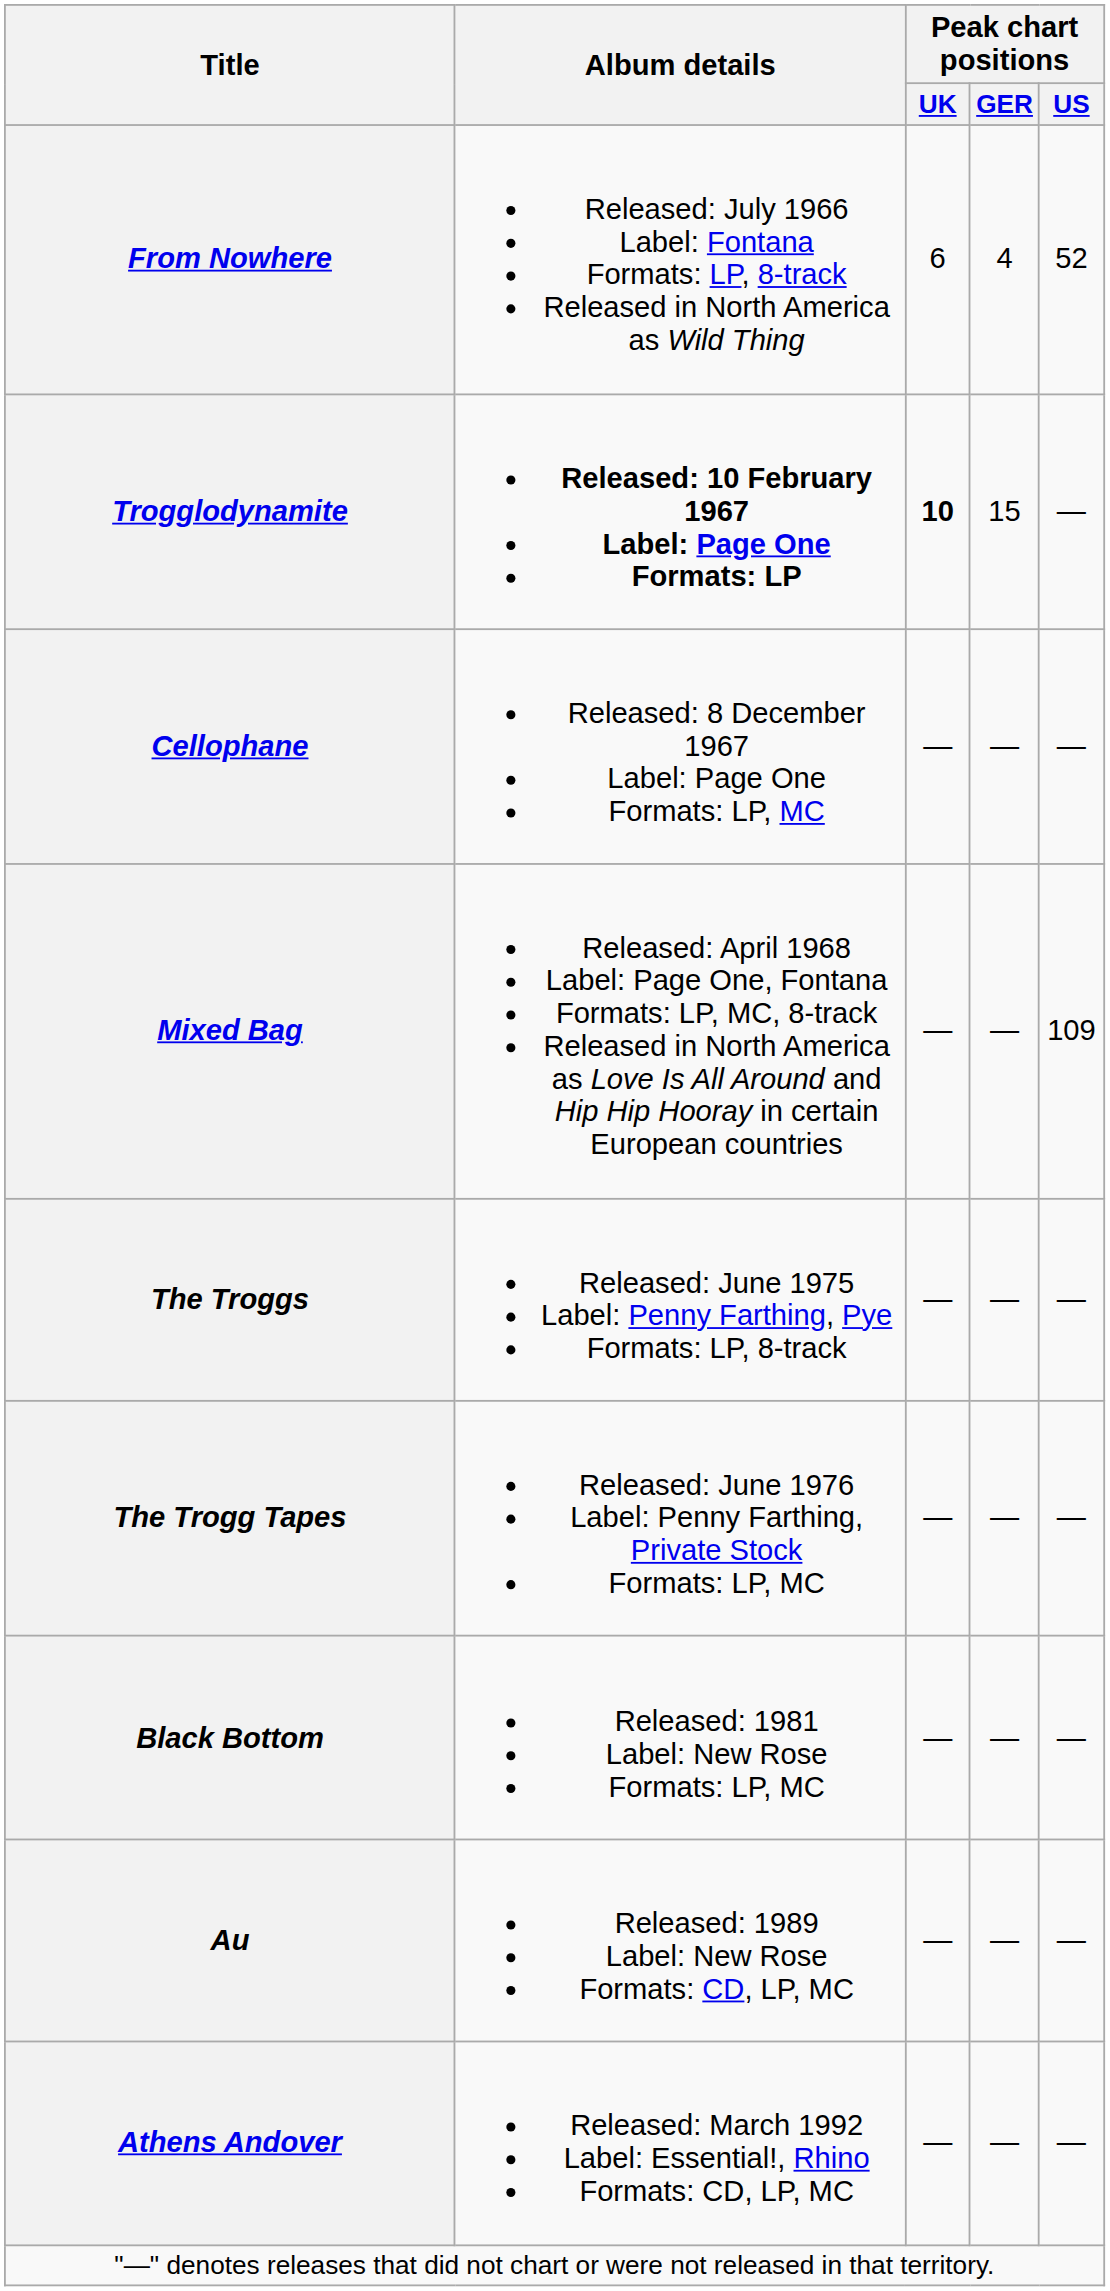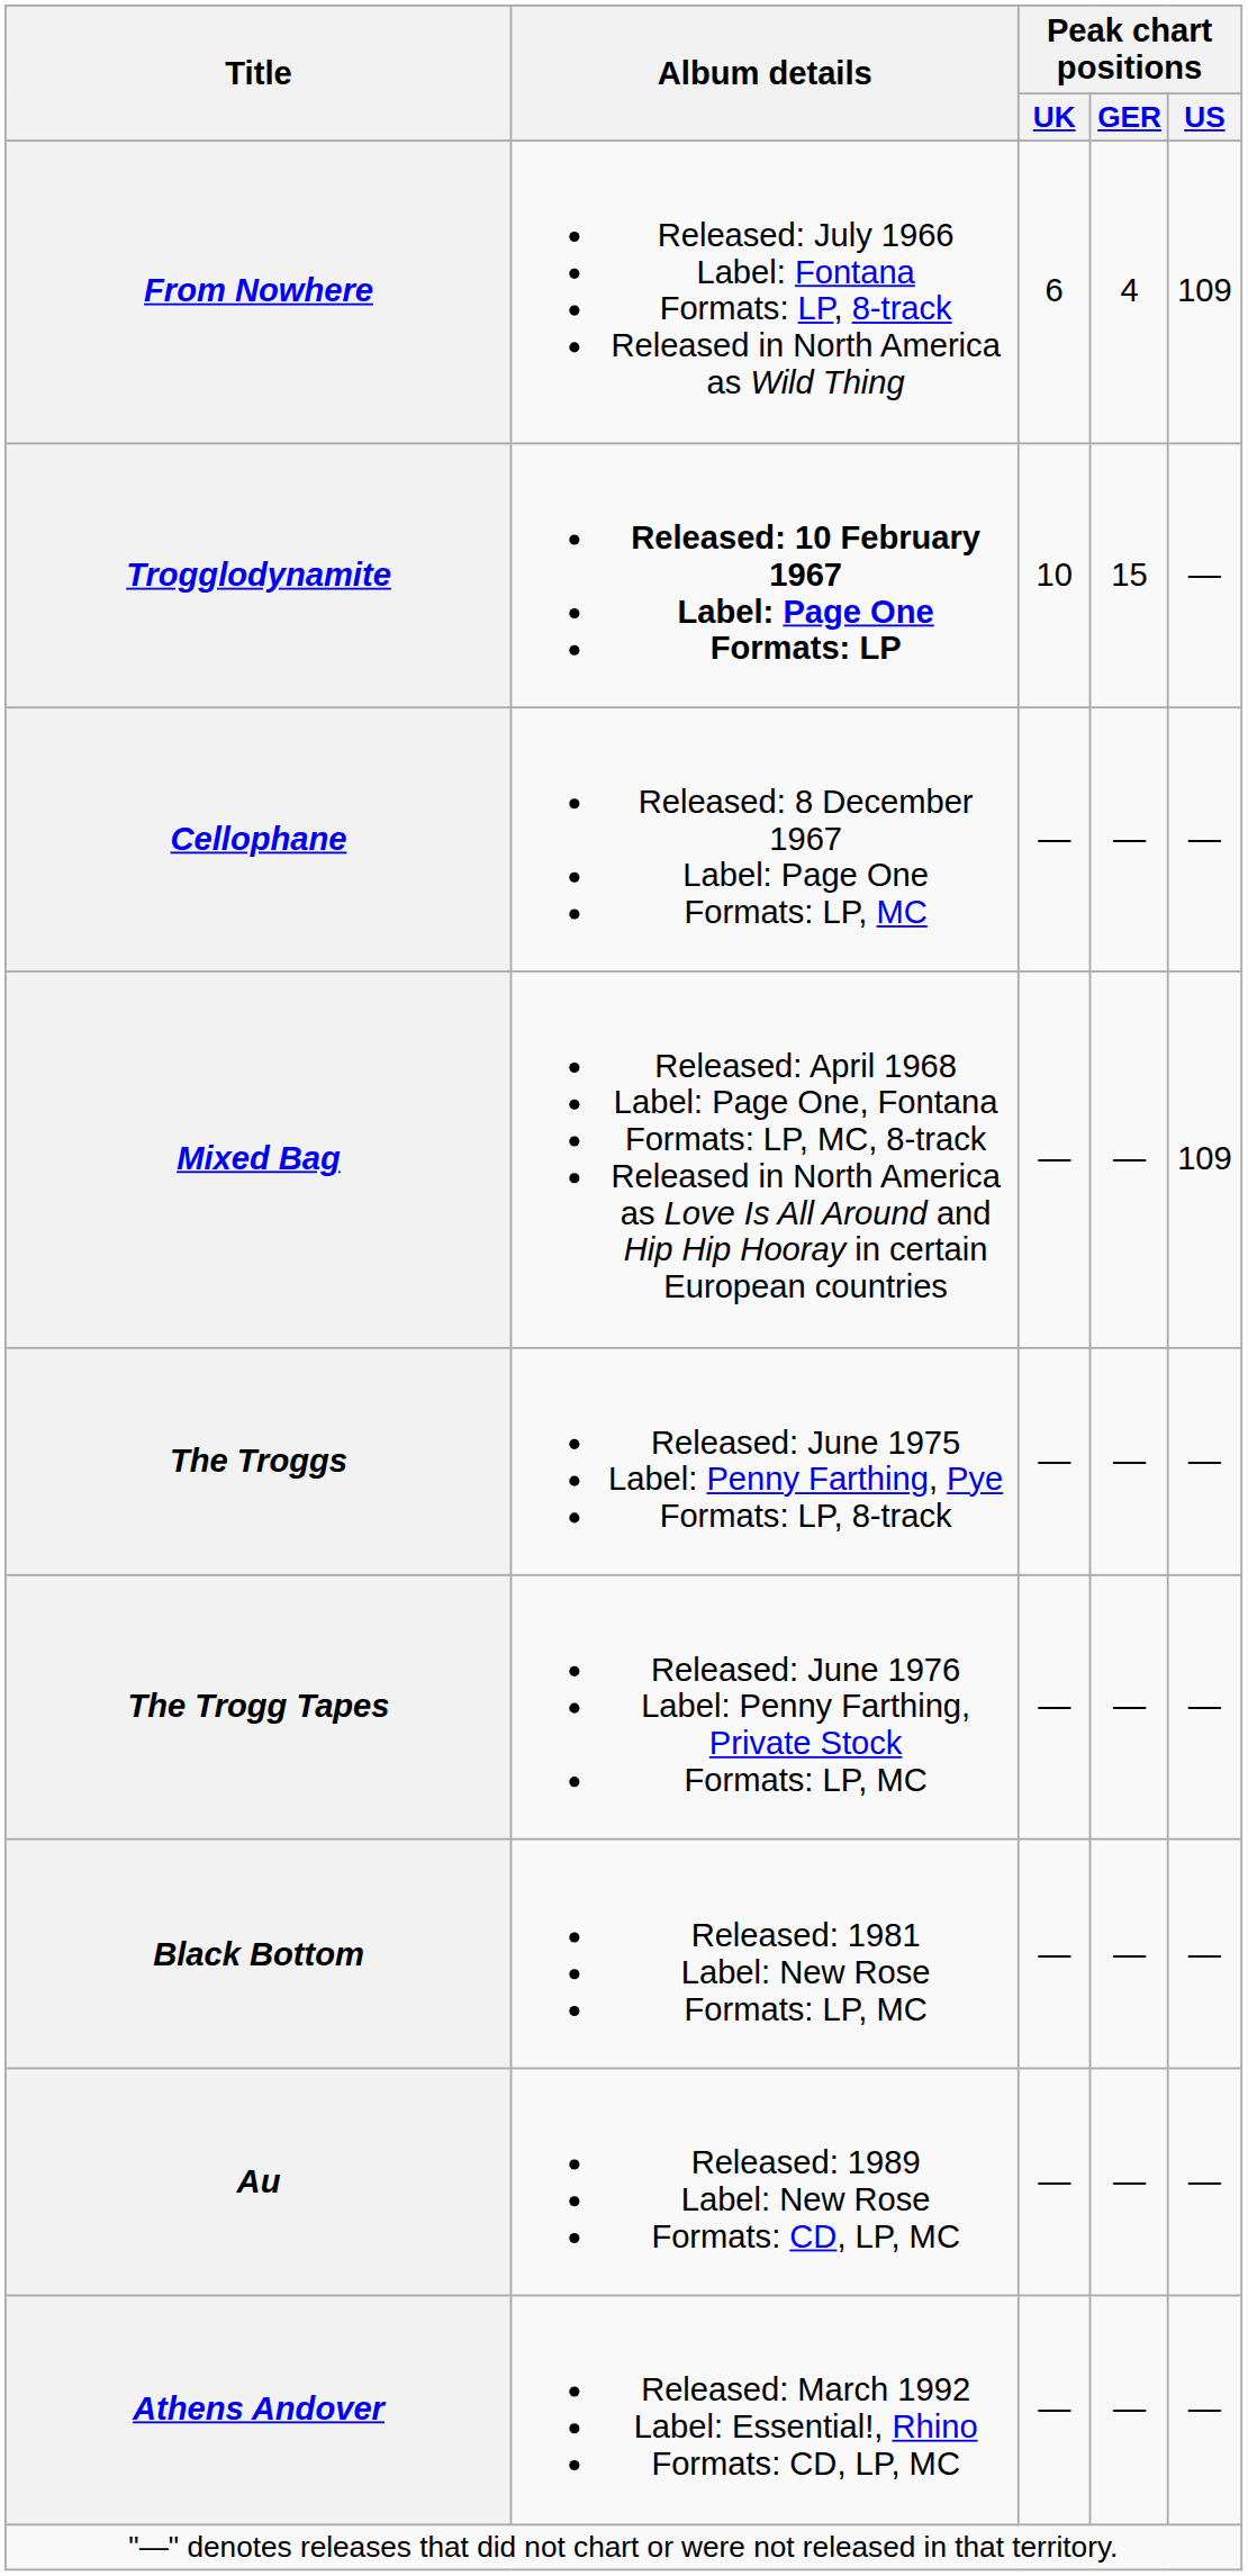From Nowhere | Peak chart positions / US: 52 -> 109
Trogglodynamite | Peak chart positions / UK: bold -> normal
